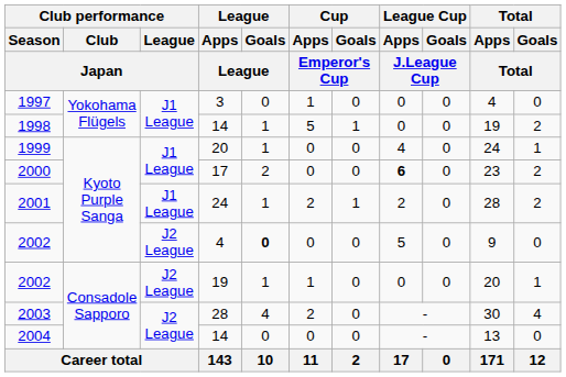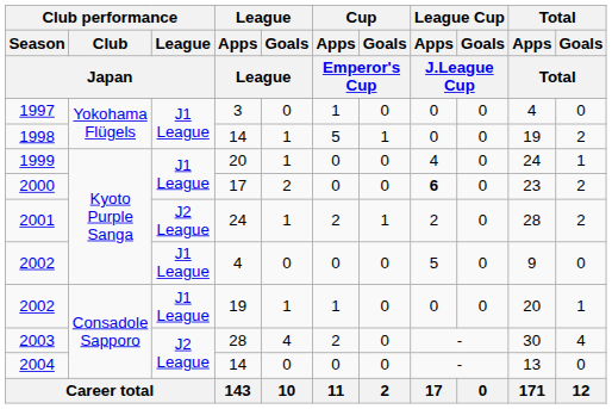2001 | Club performance / League / Japan: J1 League -> J2 League
2002 / 4 | Club performance / League / Japan: J2 League -> J1 League
2002 / 4 | League / Goals / League: bold -> normal
2002 / 19 | Club performance / League / Japan: J2 League -> J1 League
